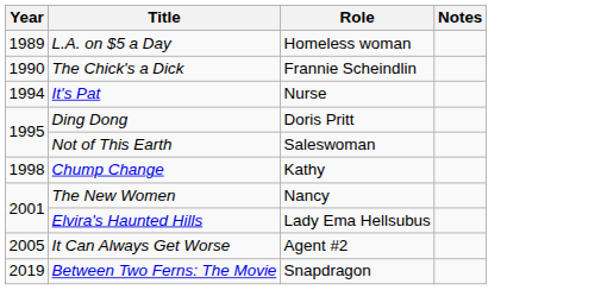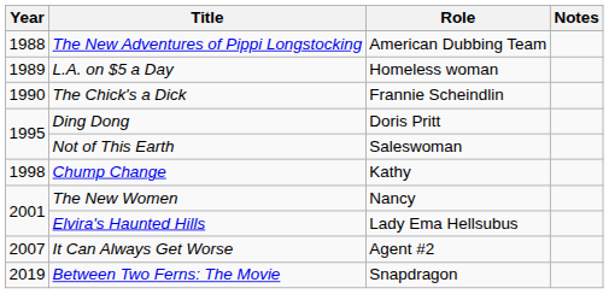+ row: 1988 | The New Adventures of Pippi Longstocking | American Dubbing Team
- row: 1994 | It's Pat | Nurse
It Can Always Get Worse | Year: 2005 -> 2007
